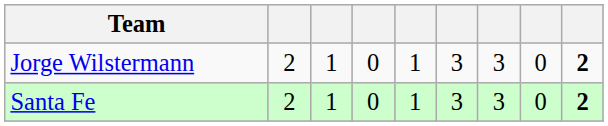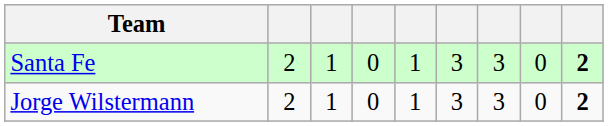rows swapped: Santa Fe <-> Jorge Wilstermann
